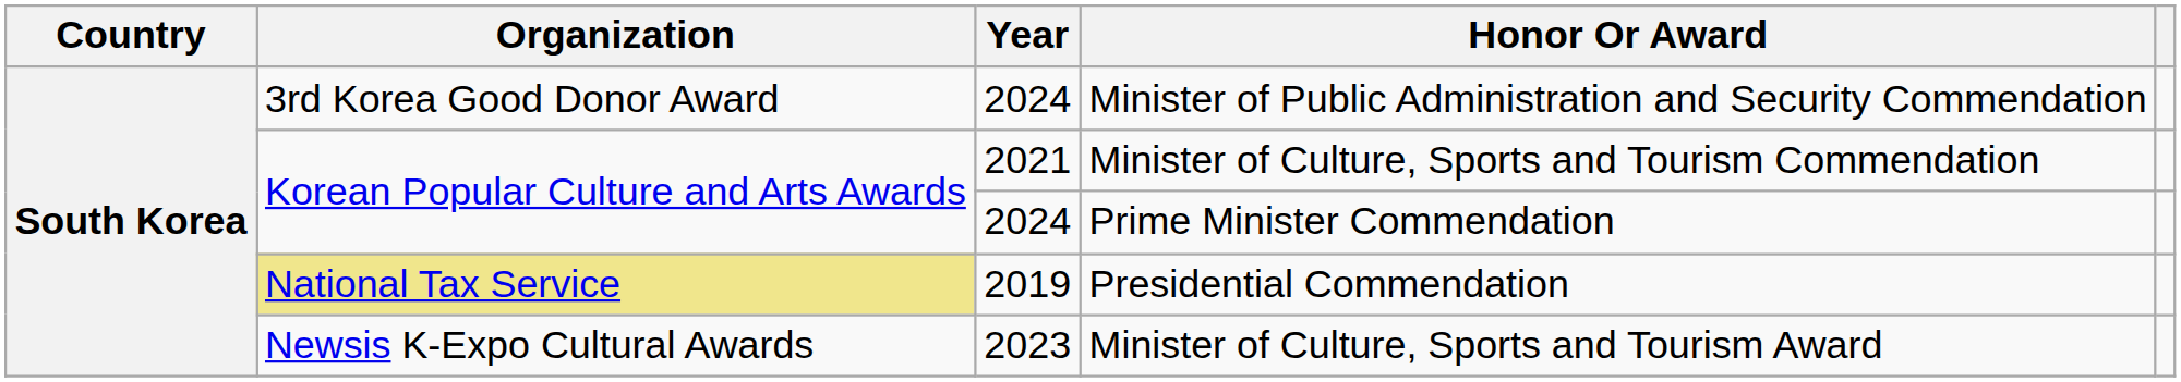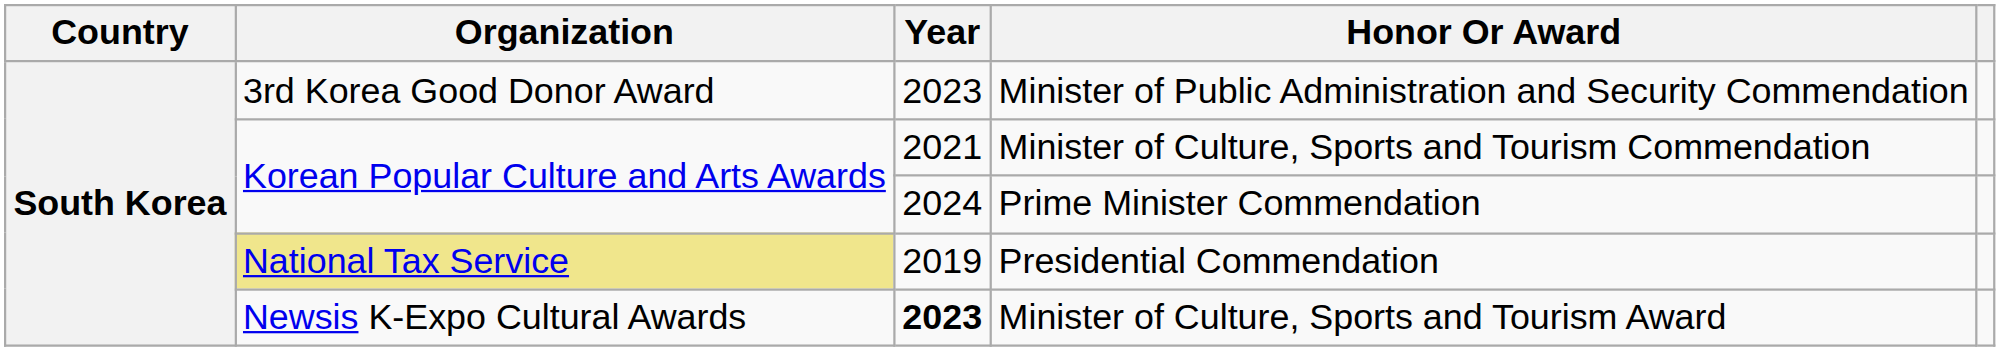Minister of Public Administration and Security Commendation | Year: 2024 -> 2023
Minister of Culture, Sports and Tourism Award | Year: normal -> bold
